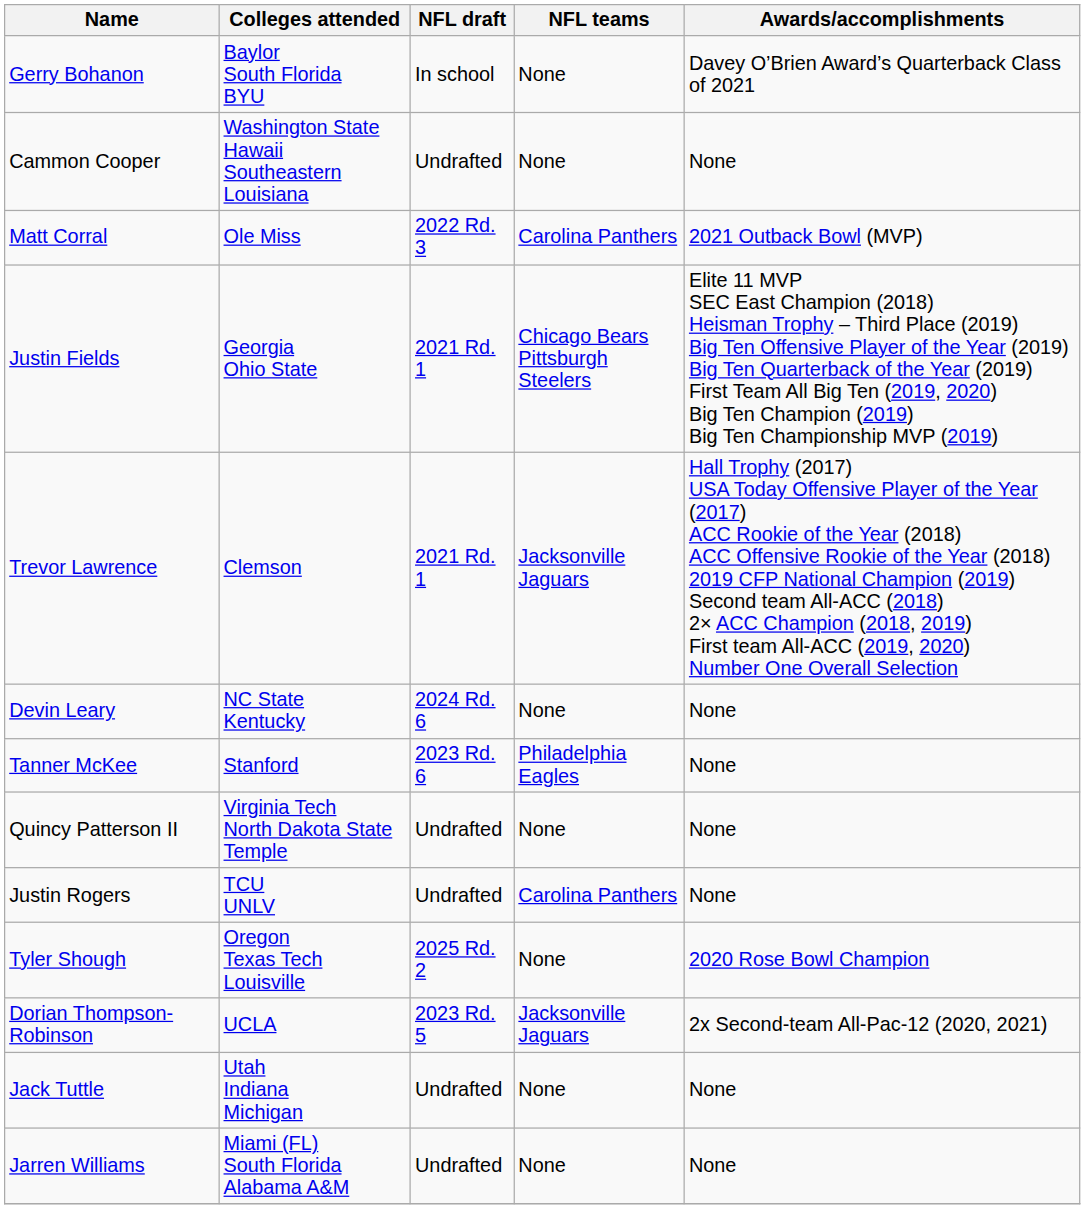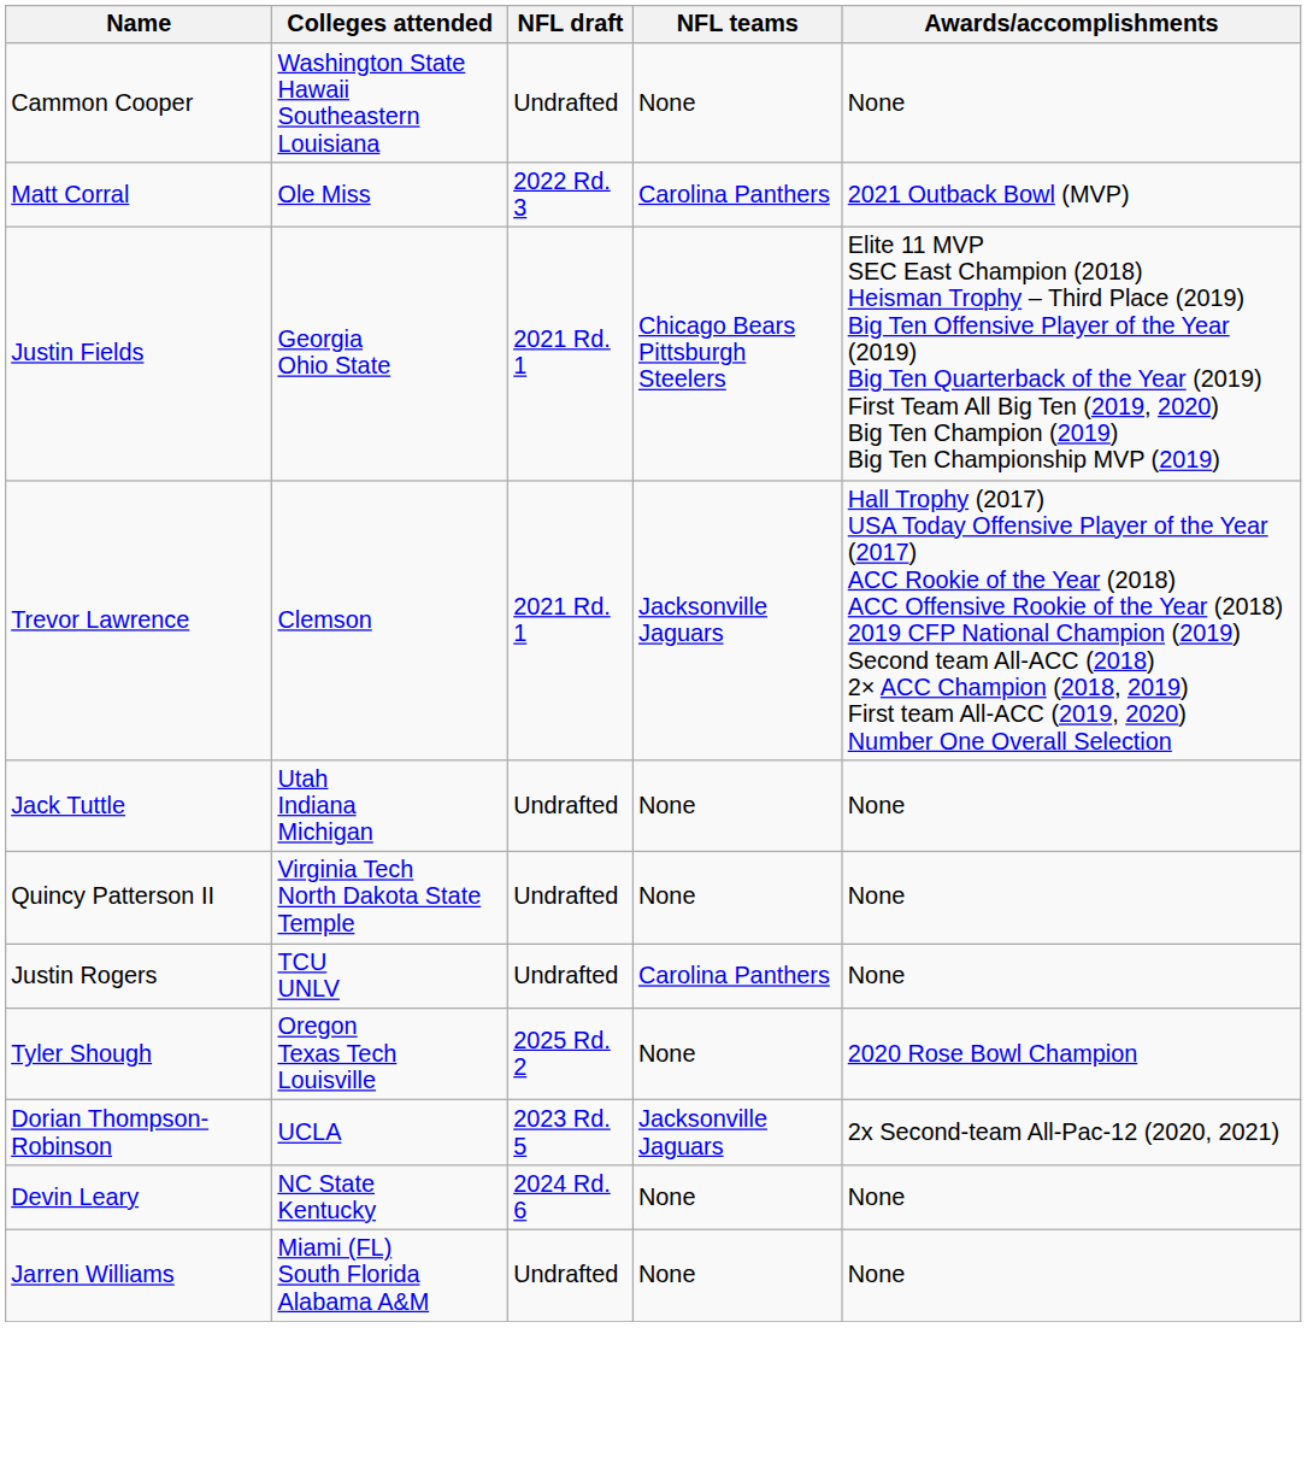- row: Gerry Bohanon | Baylor South Florida BYU | In school | None | Davey O’Brien Award’s Quarterback Class of 2021
rows swapped: Devin Leary <-> Jack Tuttle
- row: Tanner McKee | Stanford | 2023 Rd. 6 | Philadelphia Eagles | None
